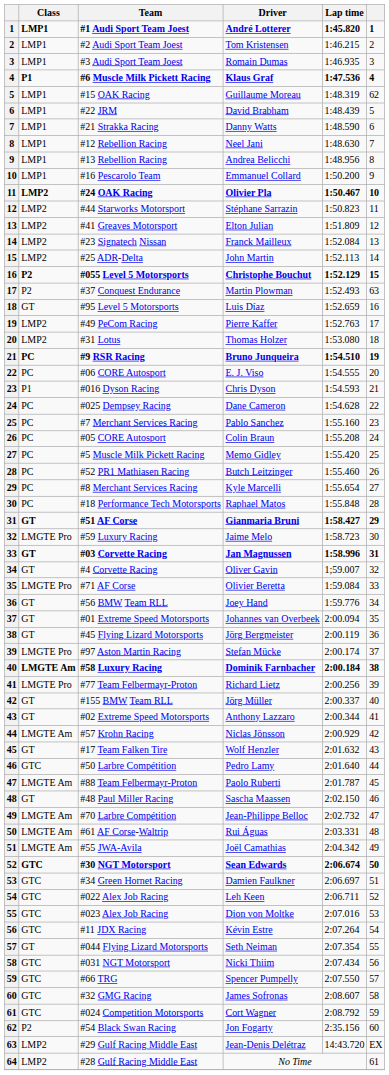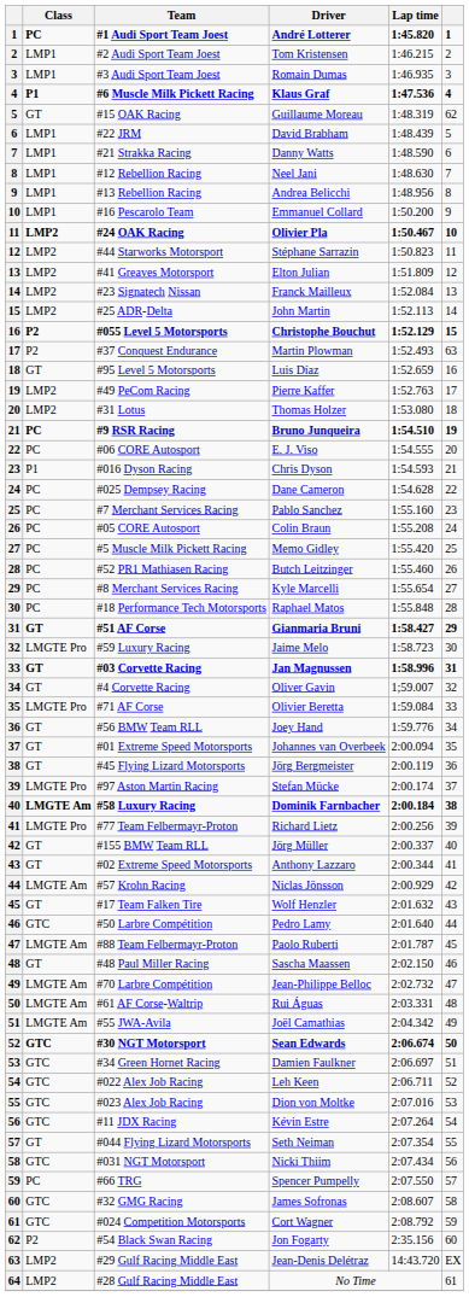#1 Audi Sport Team Joest | Class: LMP1 -> PC
#15 OAK Racing | Class: LMP1 -> GT
#66 TRG | Class: GTC -> PC
